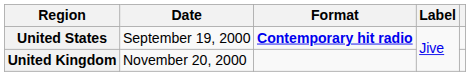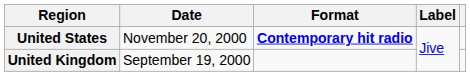United States | Date: September 19, 2000 -> November 20, 2000
United Kingdom | Date: November 20, 2000 -> September 19, 2000
